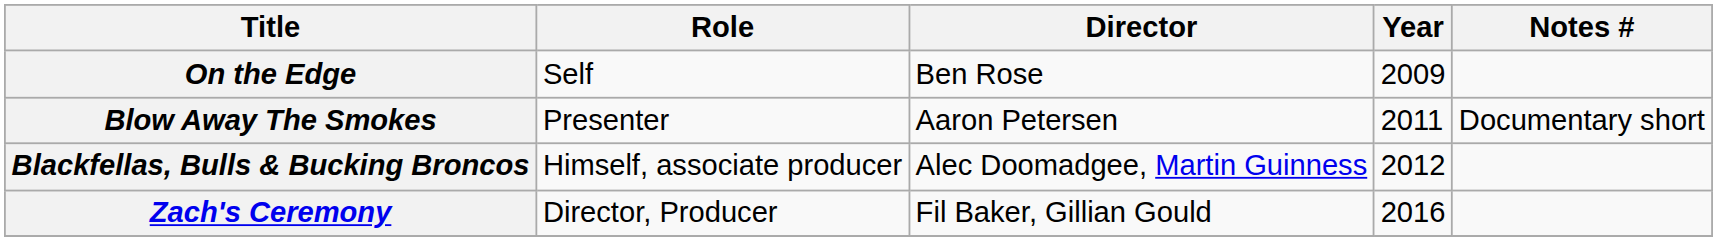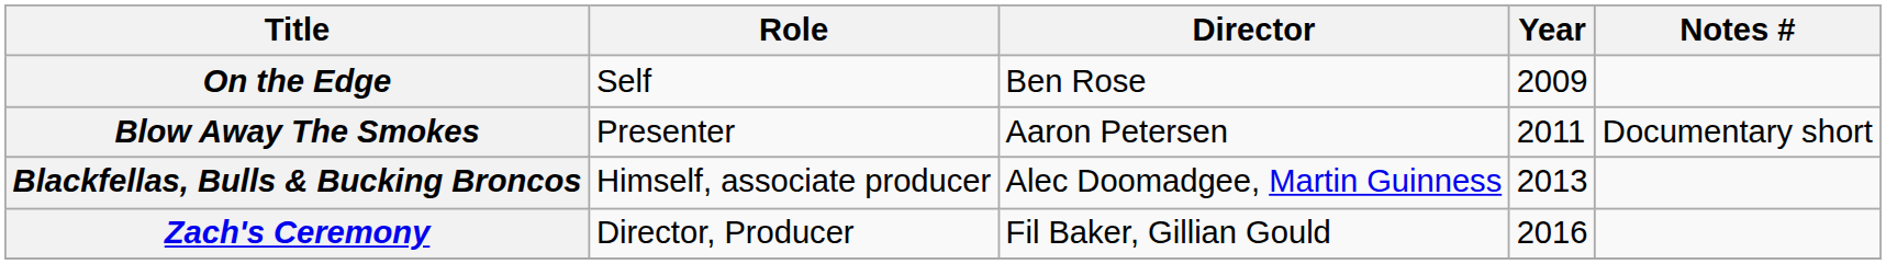Blackfellas, Bulls & Bucking Broncos | Year: 2012 -> 2013
